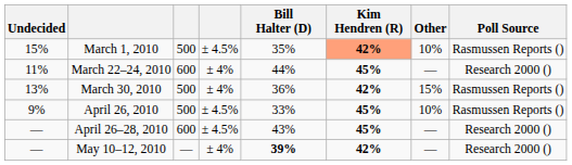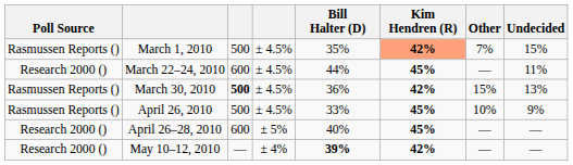columns swapped: Poll Source <-> Undecided
March 1, 2010 | Other: 10% -> 7%
March 22–24, 2010 | column 4: ± 4% -> ± 4.5%
March 30, 2010 | column 3: normal -> bold
March 30, 2010 | column 4: ± 4% -> ± 4.5%
April 26–28, 2010 | column 4: ± 4.5% -> ± 5%
April 26–28, 2010 | Bill Halter (D): 43% -> 40%
